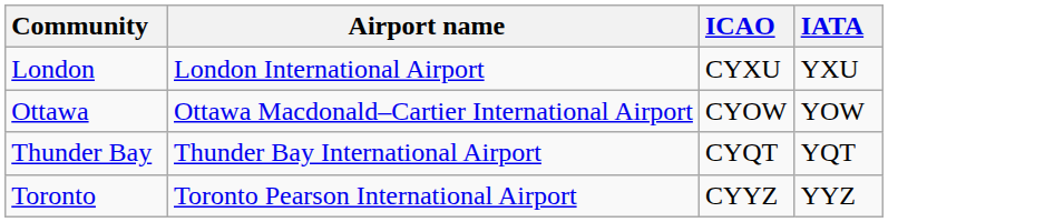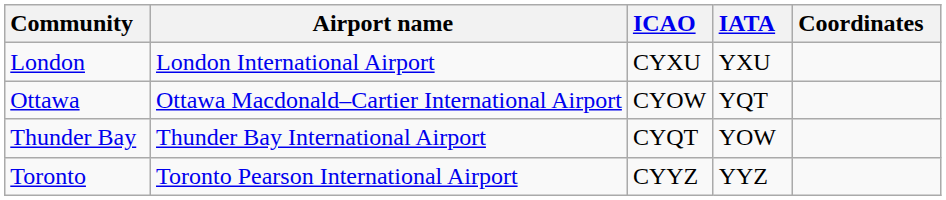+ column: Coordinates
Ottawa | IATA: YOW -> YQT
Thunder Bay | IATA: YQT -> YOW
